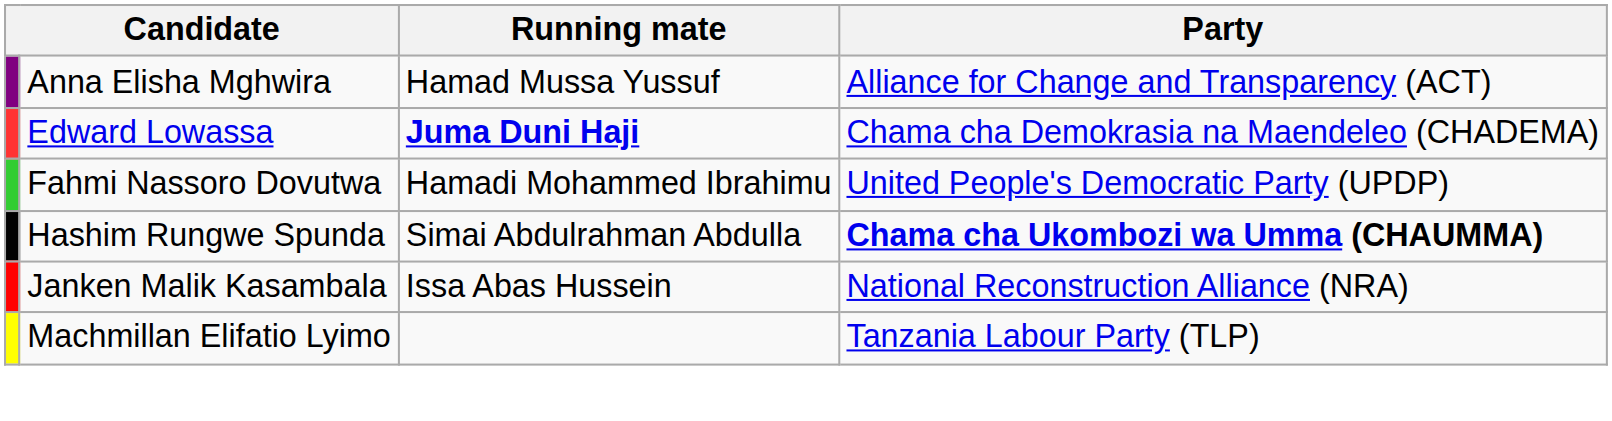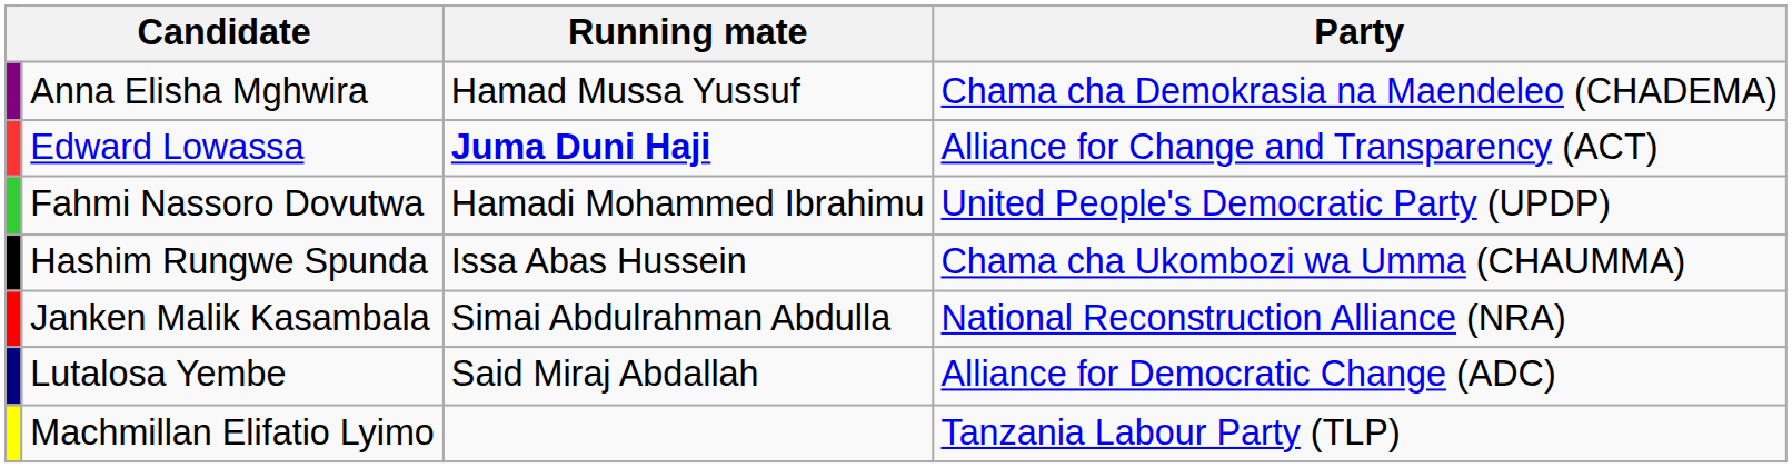Anna Elisha Mghwira | Party: Alliance for Change and Transparency (ACT) -> Chama cha Demokrasia na Maendeleo (CHADEMA)
Edward Lowassa | Party: Chama cha Demokrasia na Maendeleo (CHADEMA) -> Alliance for Change and Transparency (ACT)
Hashim Rungwe Spunda | Running mate: Simai Abdulrahman Abdulla -> Issa Abas Hussein
Hashim Rungwe Spunda | Party: bold -> normal
Janken Malik Kasambala | Running mate: Issa Abas Hussein -> Simai Abdulrahman Abdulla
+ row: Lutalosa Yembe | Said Miraj Abdallah | Alliance for Democratic Change (ADC)
